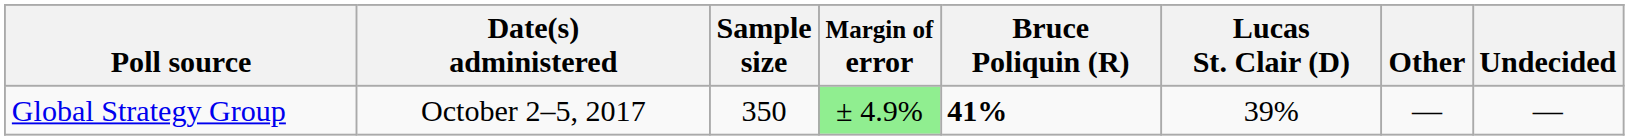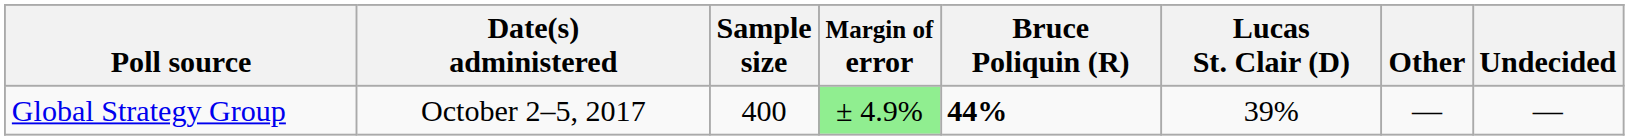Global Strategy Group | Sample size: 350 -> 400
Global Strategy Group | Bruce Poliquin (R): 41% -> 44%
